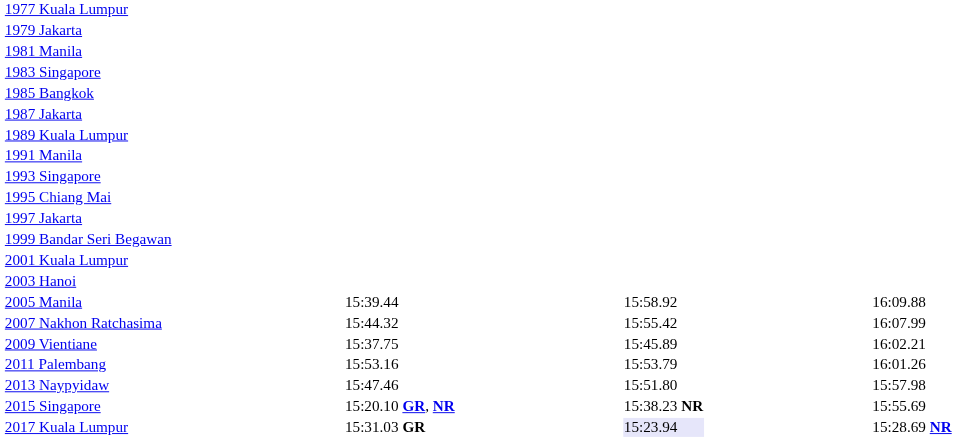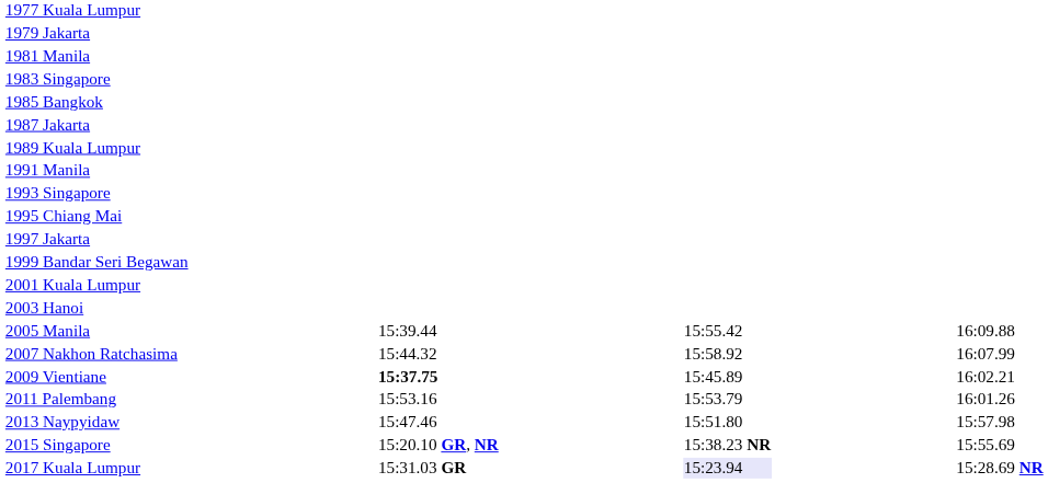2005 Manila | column 5: 15:58.92 -> 15:55.42
2007 Nakhon Ratchasima | column 5: 15:55.42 -> 15:58.92
2009 Vientiane | column 3: normal -> bold
